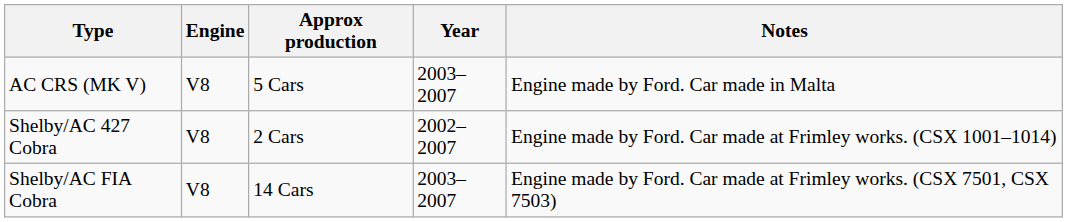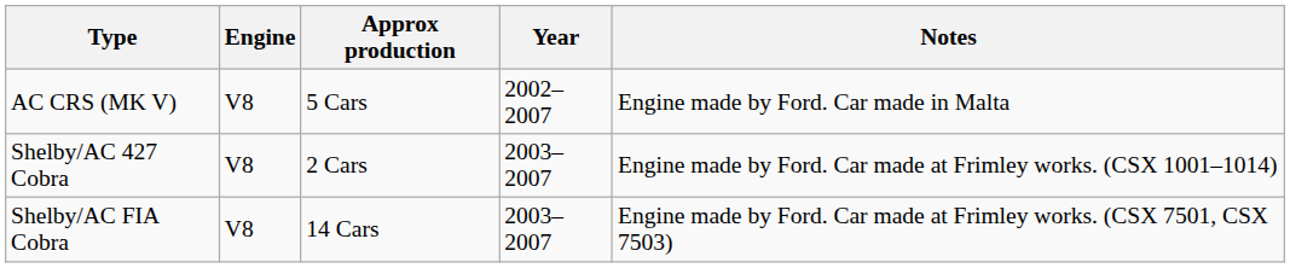AC CRS (MK V) | Year: 2003–2007 -> 2002–2007
Shelby/AC 427 Cobra | Year: 2002–2007 -> 2003–2007
